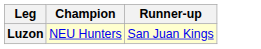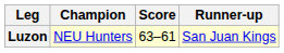+ column: Score | 63–61
